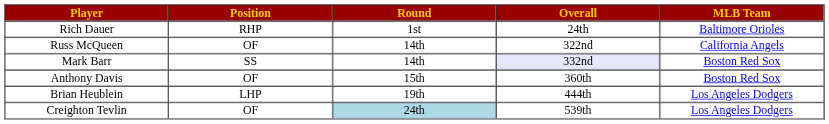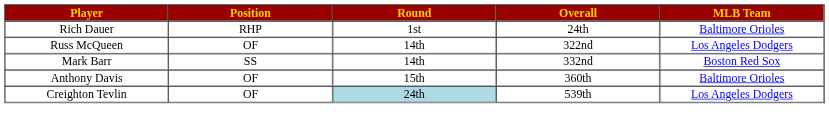Russ McQueen | MLB Team: California Angels -> Los Angeles Dodgers
Mark Barr | Overall: lavender background -> no background
Anthony Davis | MLB Team: Boston Red Sox -> Baltimore Orioles
- row: Brian Heublein | LHP | 19th | 444th | Los Angeles Dodgers
